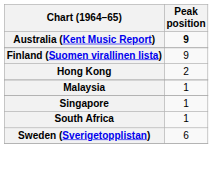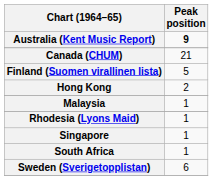+ row: Canada (CHUM) | 21
Finland (Suomen virallinen lista) | Peak position: 9 -> 5
+ row: Rhodesia (Lyons Maid) | 1
